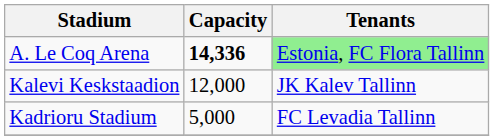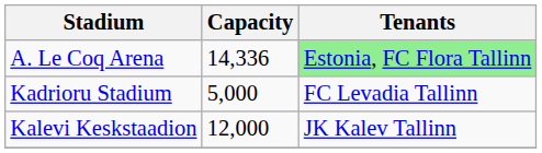A. Le Coq Arena | Capacity: bold -> normal
rows swapped: Kalevi Keskstaadion <-> Kadrioru Stadium
